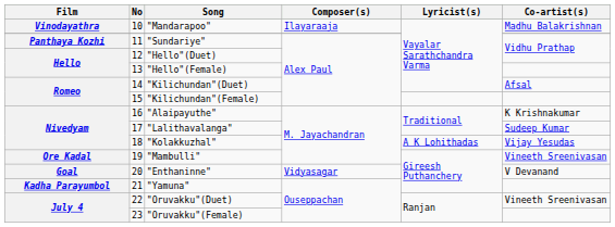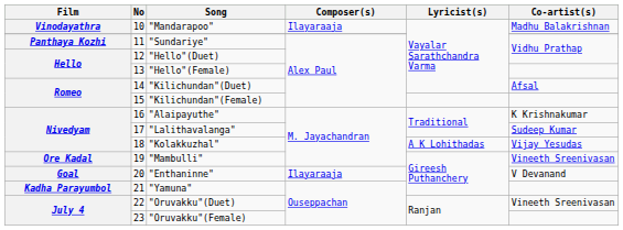"Enthaninne" | Composer(s): Vidyasagar -> Ilayaraaja
